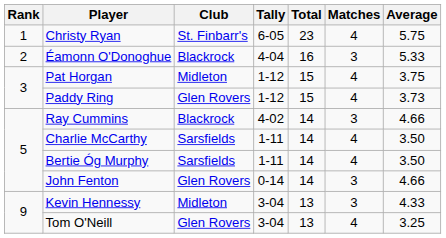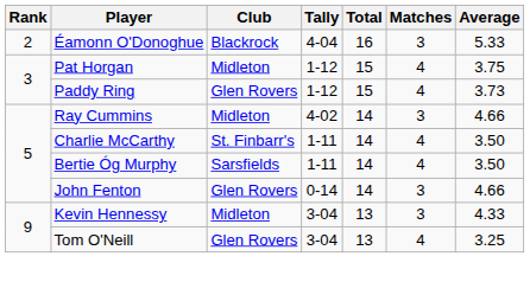- row: 1 | Christy Ryan | St. Finbarr's | 6-05 | 23 | 4 | 5.75
Ray Cummins | Club: Blackrock -> Midleton
Charlie McCarthy | Club: Sarsfields -> St. Finbarr's
